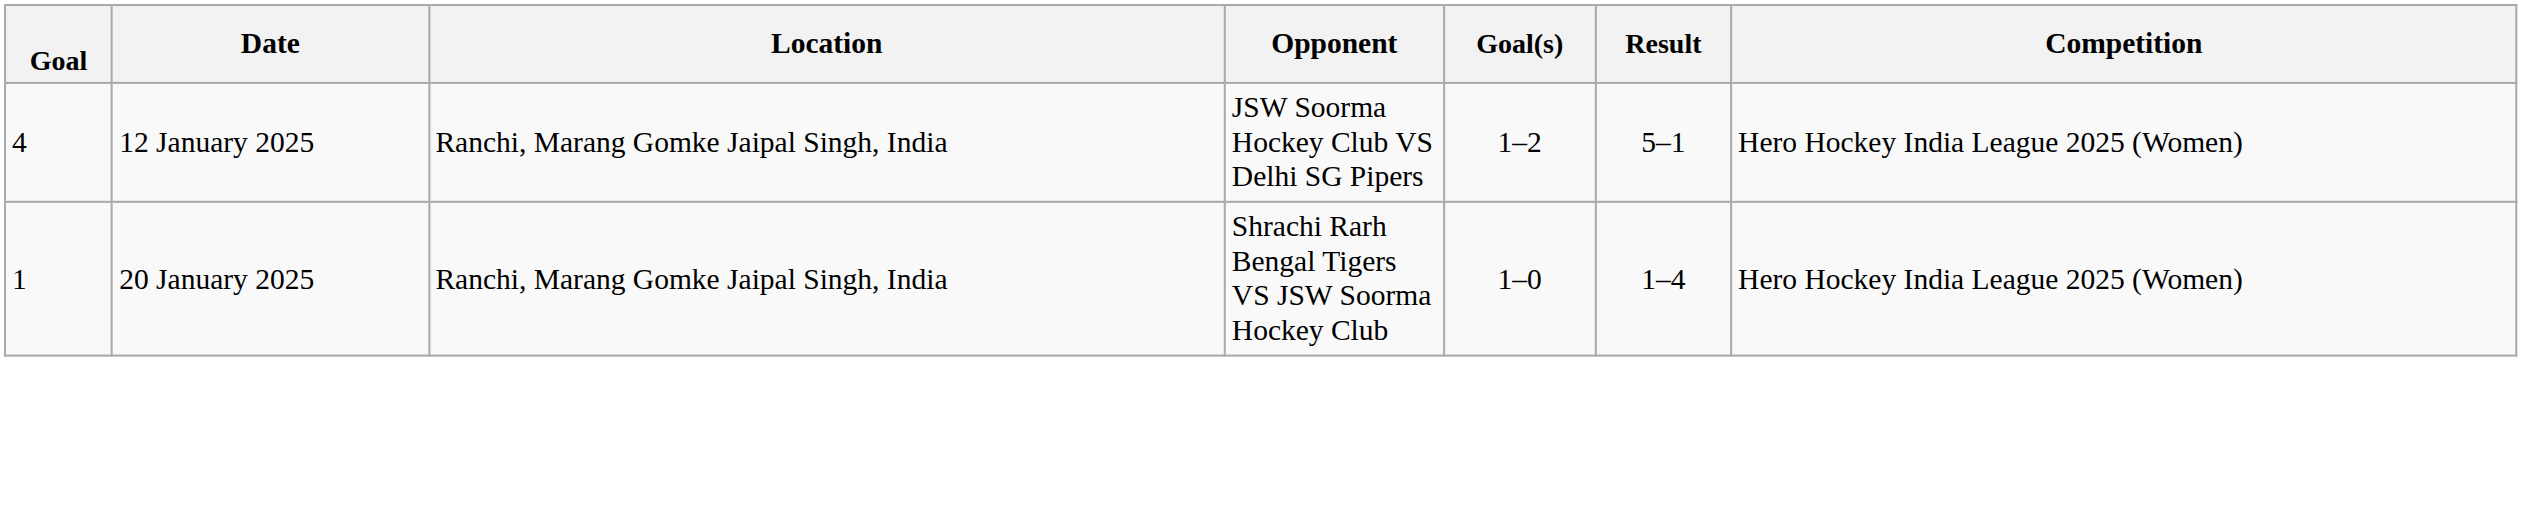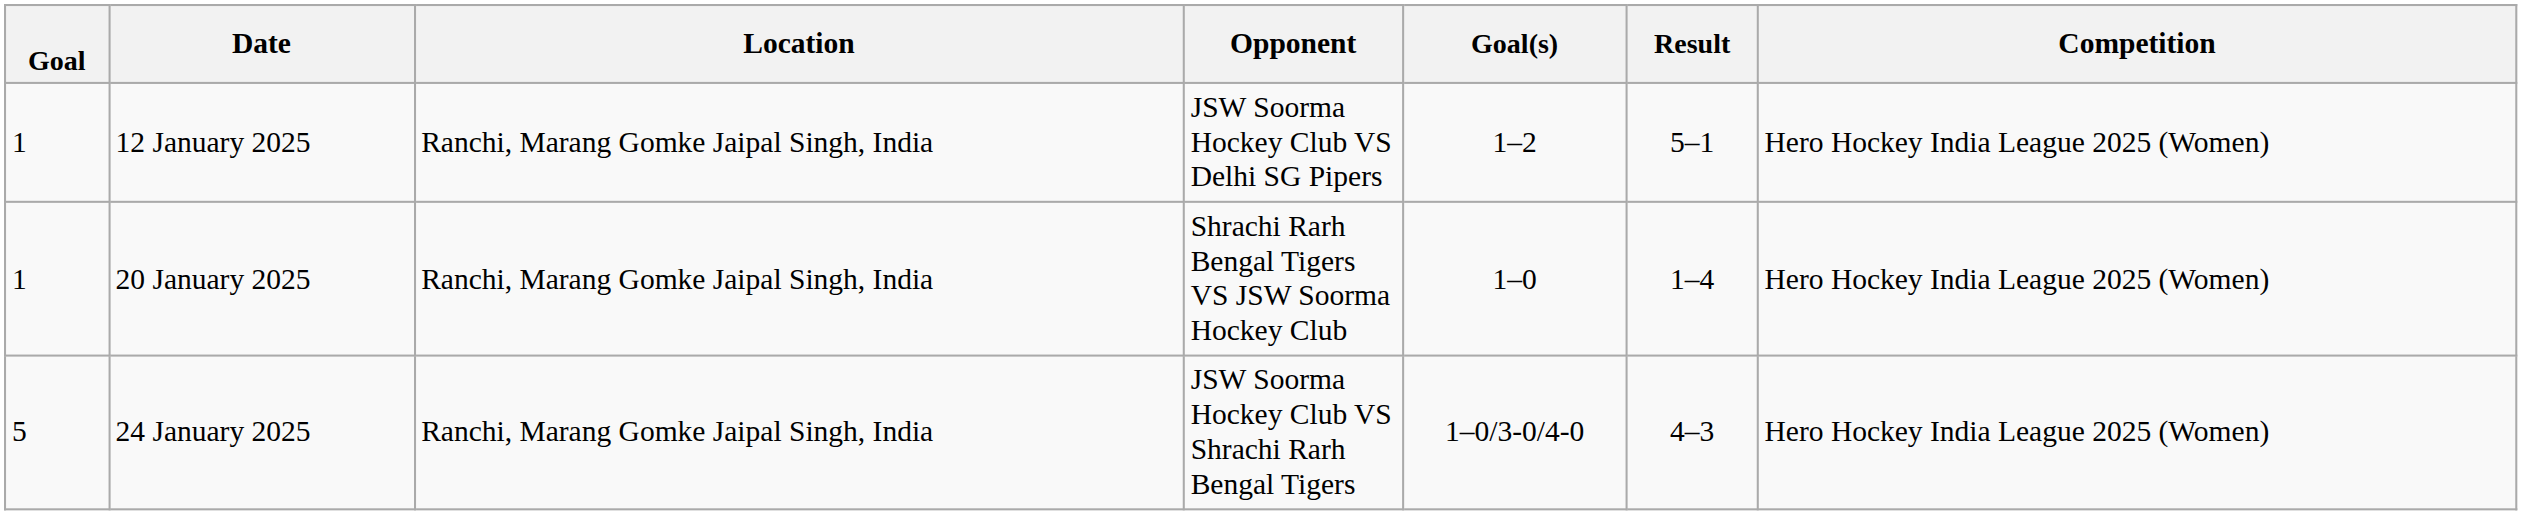12 January 2025 | Goal: 4 -> 1
+ row: 5 | 24 January 2025 | Ranchi, Marang Gomke Jaipal Singh, India | JSW Soorma Hockey Club VS Shrachi Rarh Bengal Tigers | 1–0/3-0/4-0 | 4–3 | Hero Hockey India League 2025 (Women)
